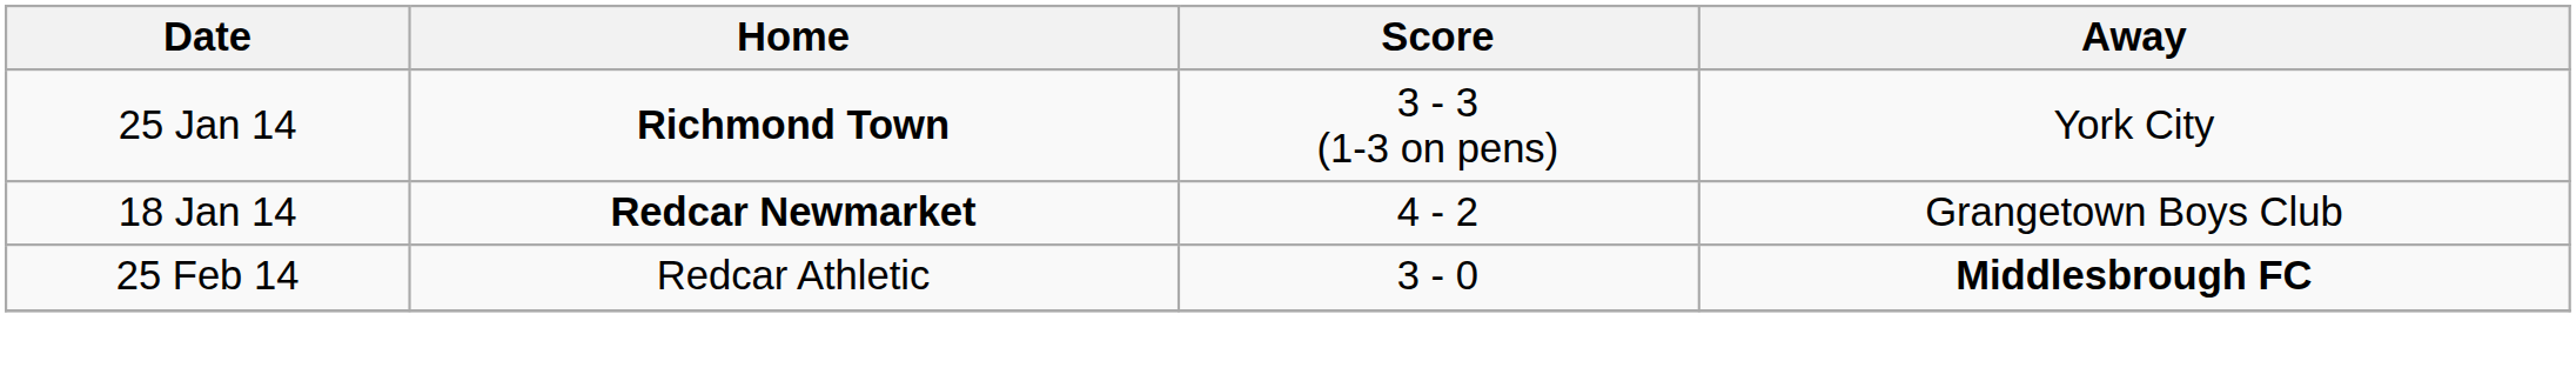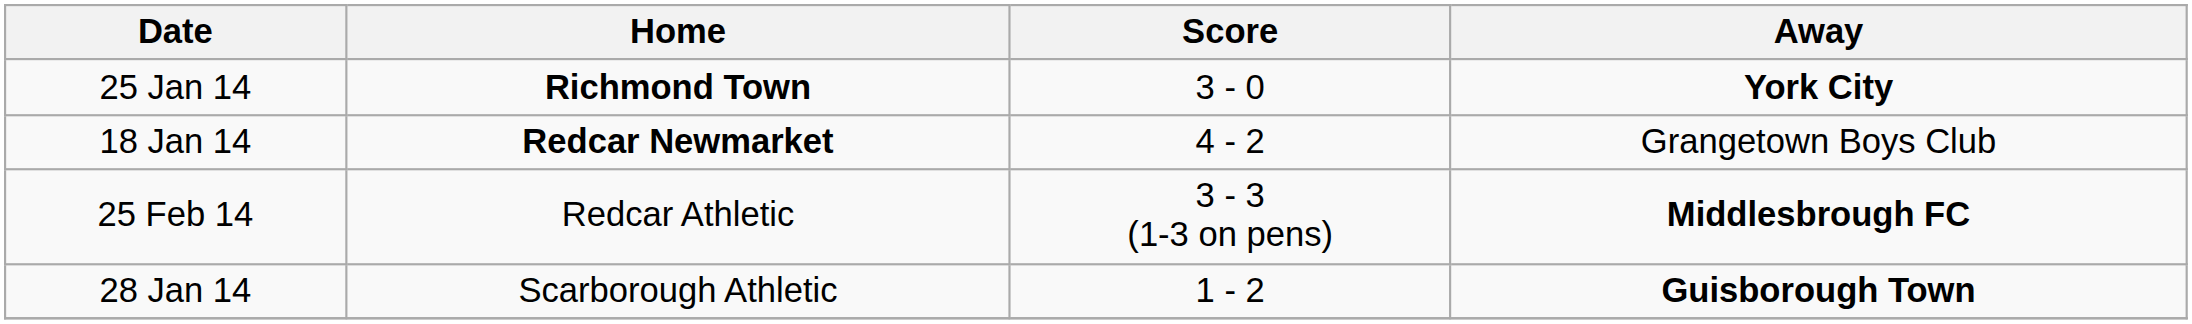25 Jan 14 | Score: 3 - 3 (1-3 on pens) -> 3 - 0
25 Jan 14 | Away: normal -> bold
25 Feb 14 | Score: 3 - 0 -> 3 - 3 (1-3 on pens)
+ row: 28 Jan 14 | Scarborough Athletic | 1 - 2 | Guisborough Town
